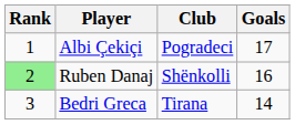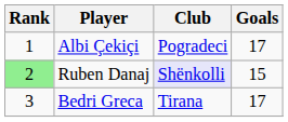Ruben Danaj | Club: no background -> lavender background
Ruben Danaj | Goals: 16 -> 15
Bedri Greca | Goals: 14 -> 17
